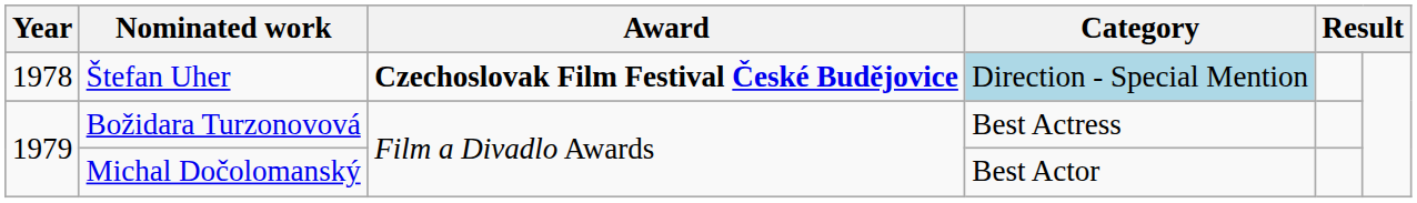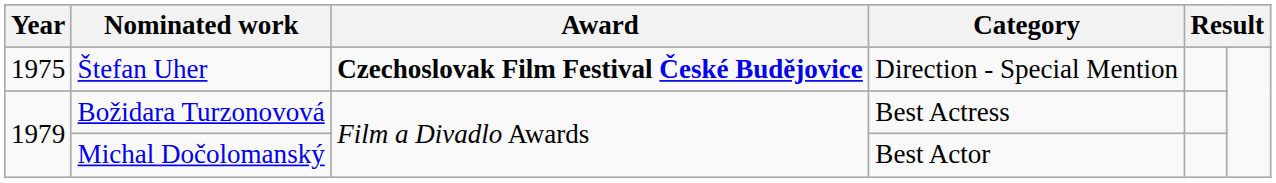Štefan Uher | Year: 1978 -> 1975
Štefan Uher | Category: lightblue background -> no background
